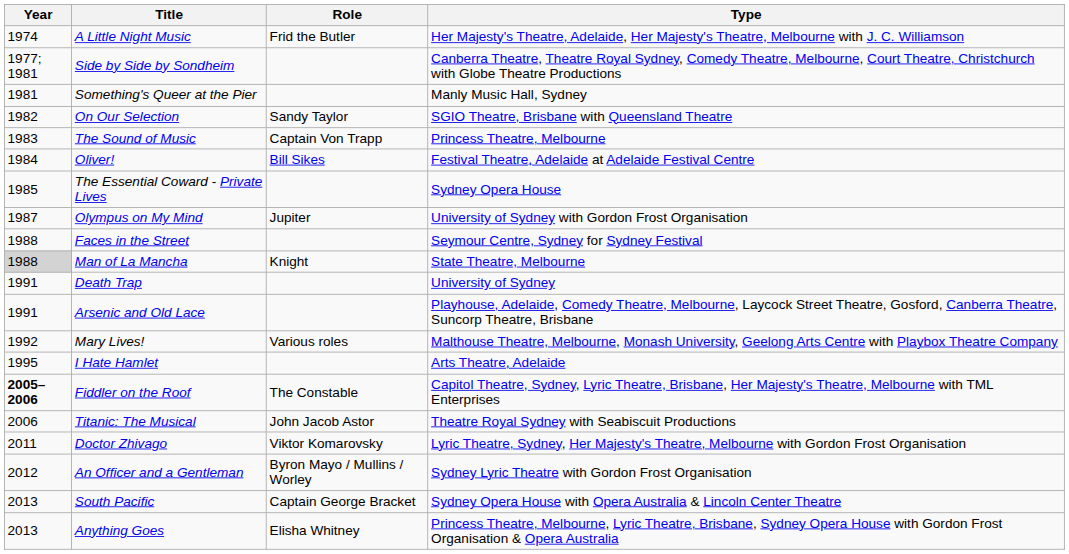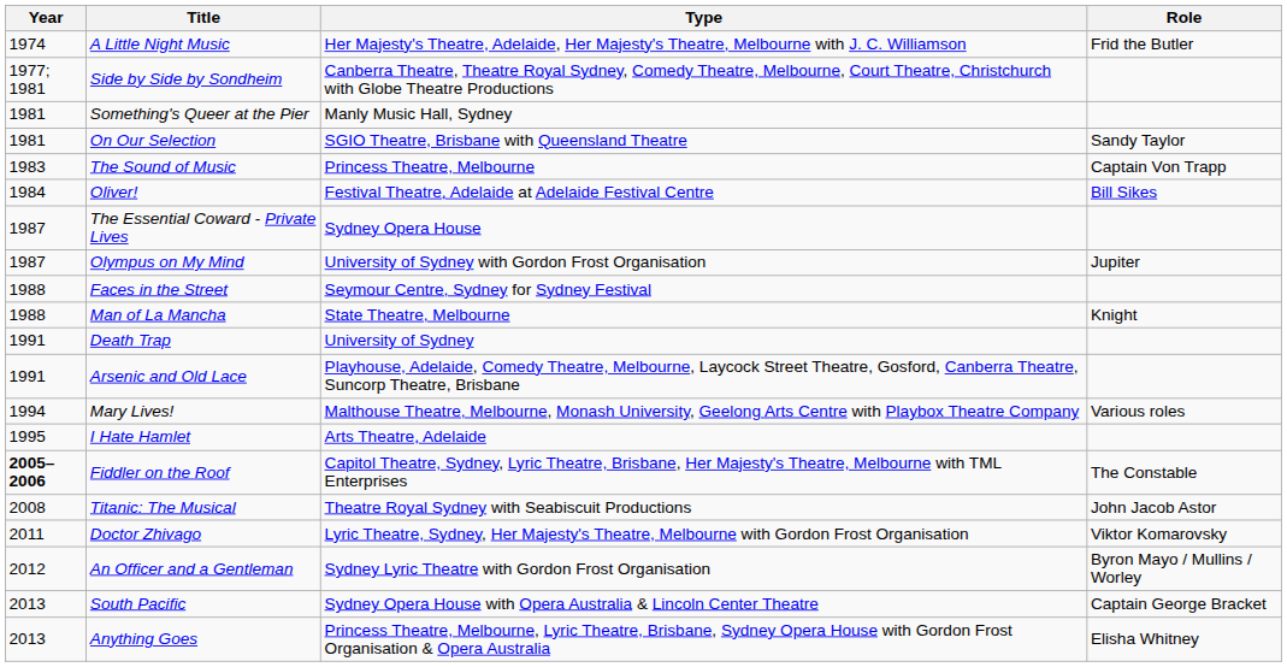columns swapped: Role <-> Type
On Our Selection | Year: 1982 -> 1981
The Essential Coward - Private Lives | Year: 1985 -> 1987
Man of La Mancha | Year: lightgrey background -> no background
Mary Lives! | Year: 1992 -> 1994
Titanic: The Musical | Year: 2006 -> 2008
